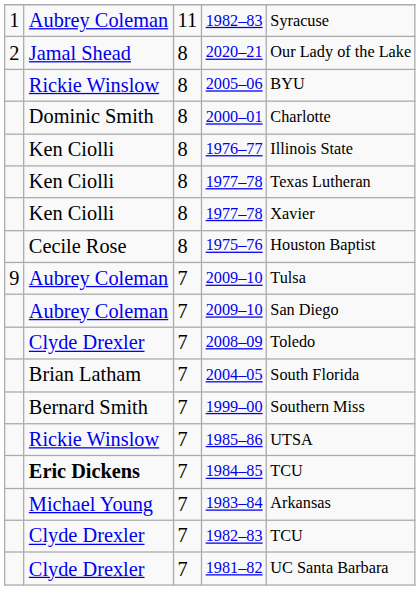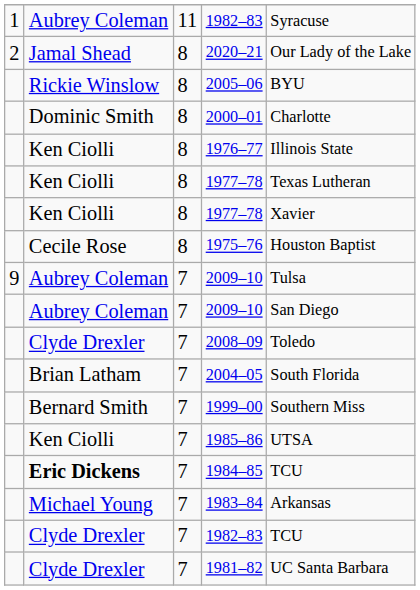1985–86 | column 2: Rickie Winslow -> Ken Ciolli
